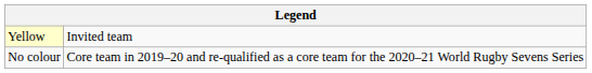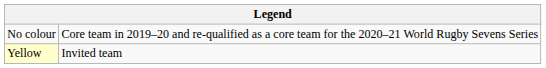rows swapped: No colour <-> Yellow
